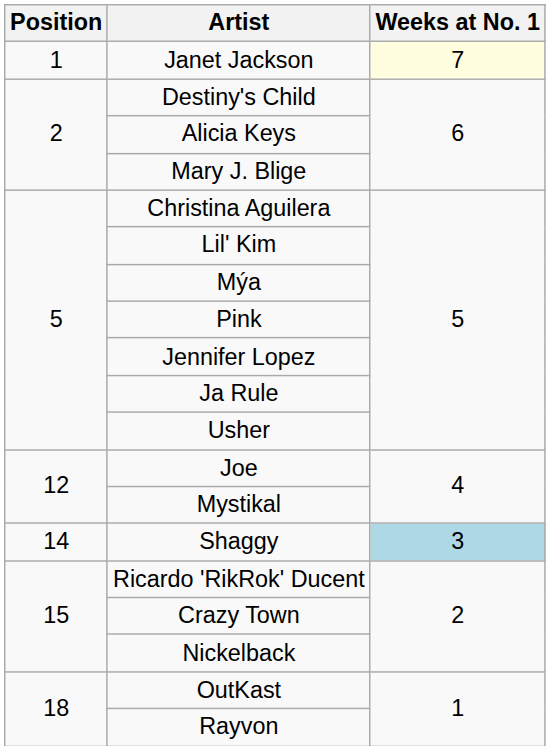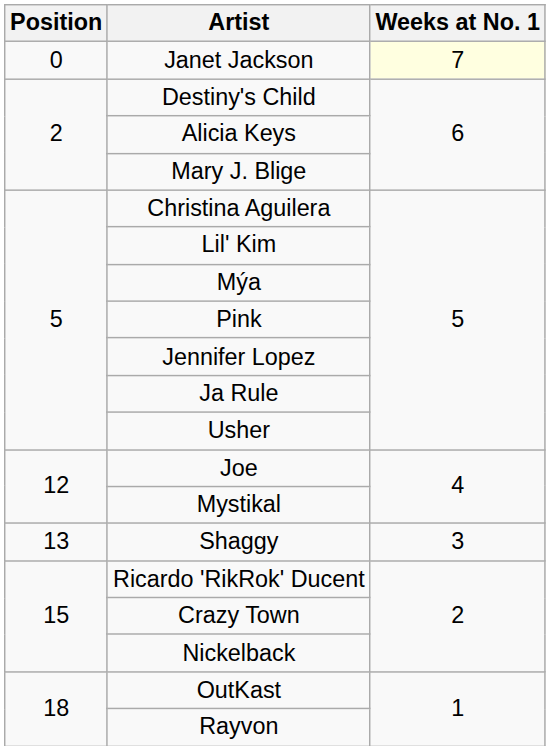Janet Jackson | Position: 1 -> 0
Shaggy | Position: 14 -> 13
Shaggy | Weeks at No. 1: lightblue background -> no background
